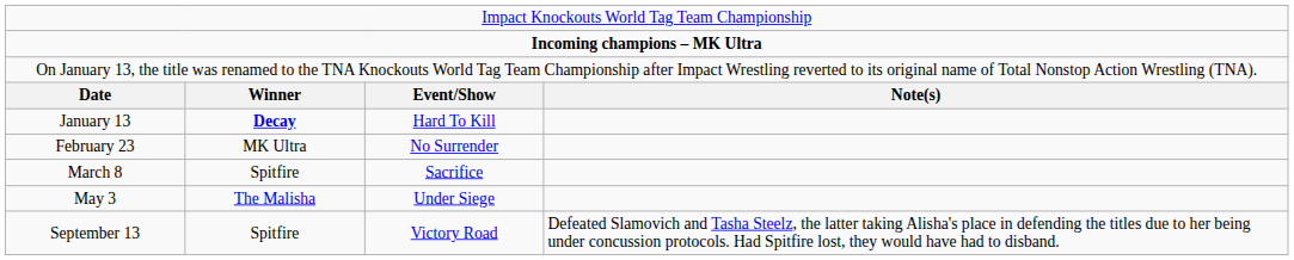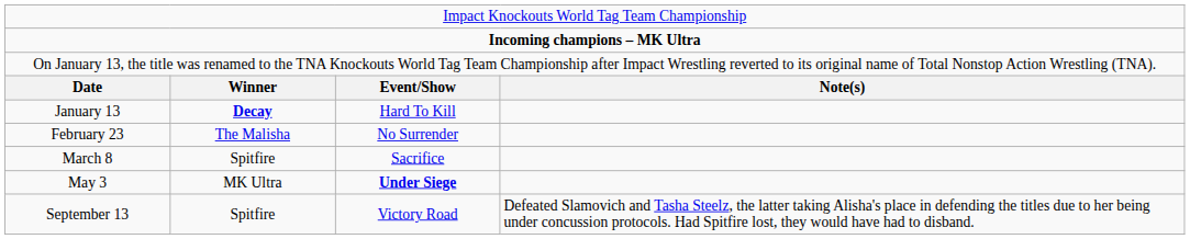February 23 | column 2: MK Ultra -> The Malisha
May 3 | column 2: The Malisha -> MK Ultra
May 3 | column 3: normal -> bold
